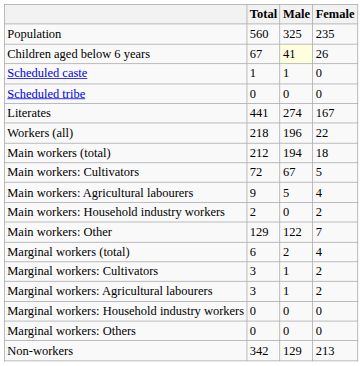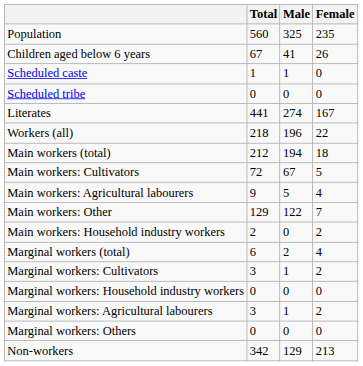Children aged below 6 years | Male: lightyellow background -> no background
rows swapped: Main workers: Household industry workers <-> Main workers: Other
rows swapped: Marginal workers: Agricultural labourers <-> Marginal workers: Household industry workers
